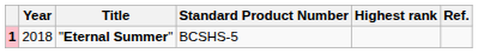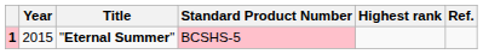"Eternal Summer" | Year: 2018 -> 2015
"Eternal Summer" | Standard Product Number: no background -> pink background
